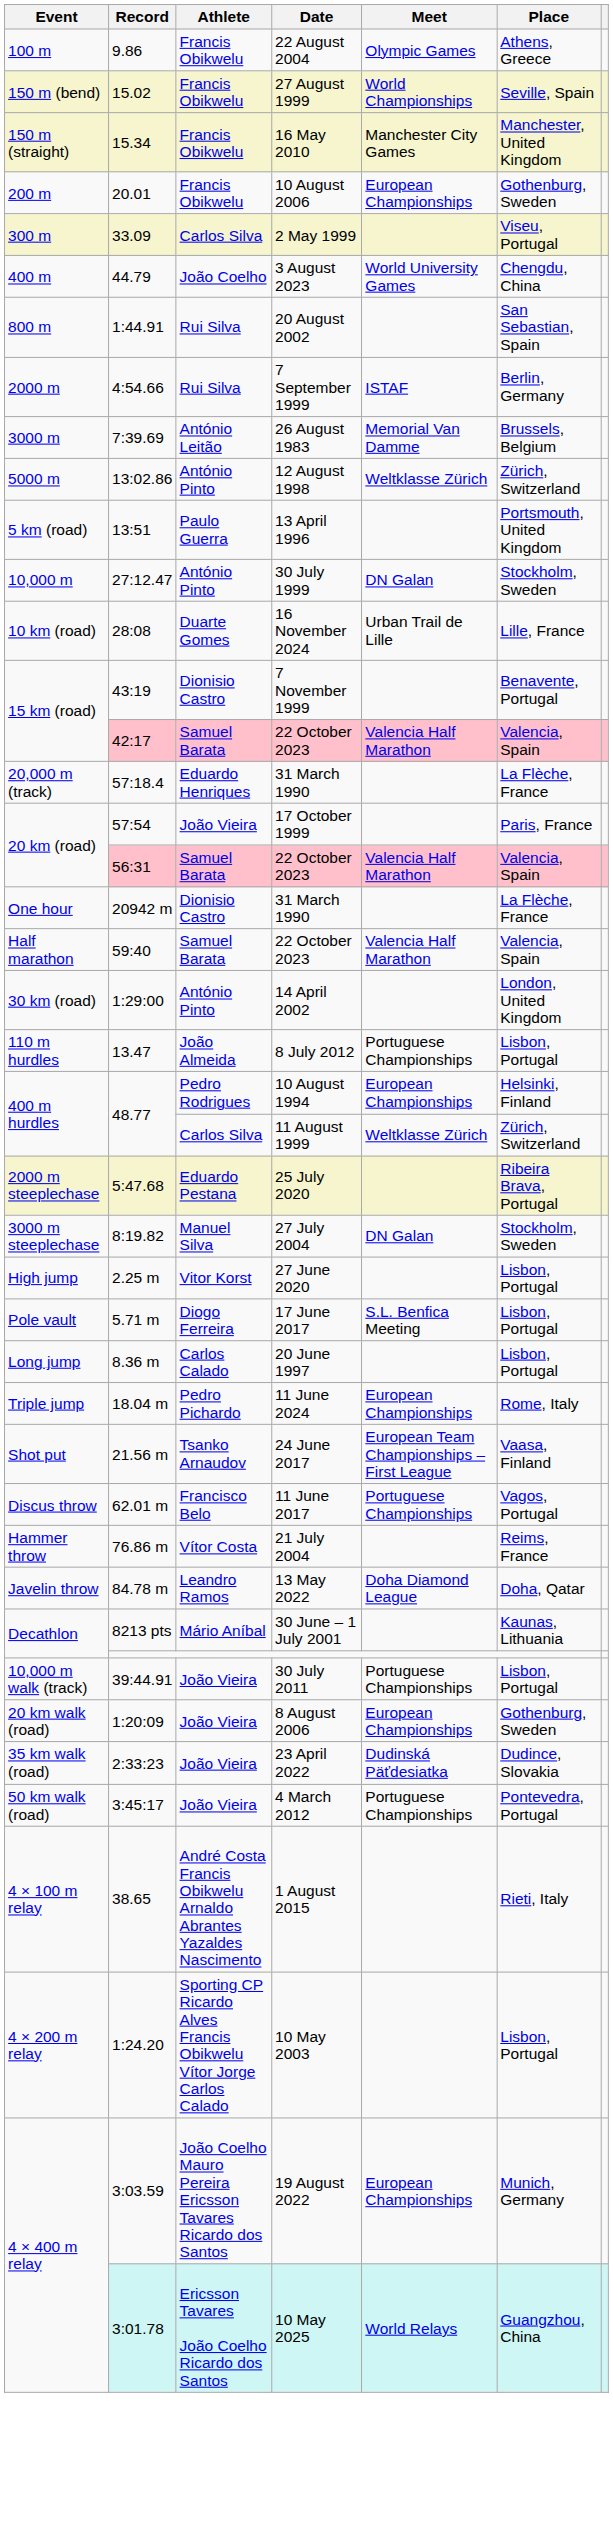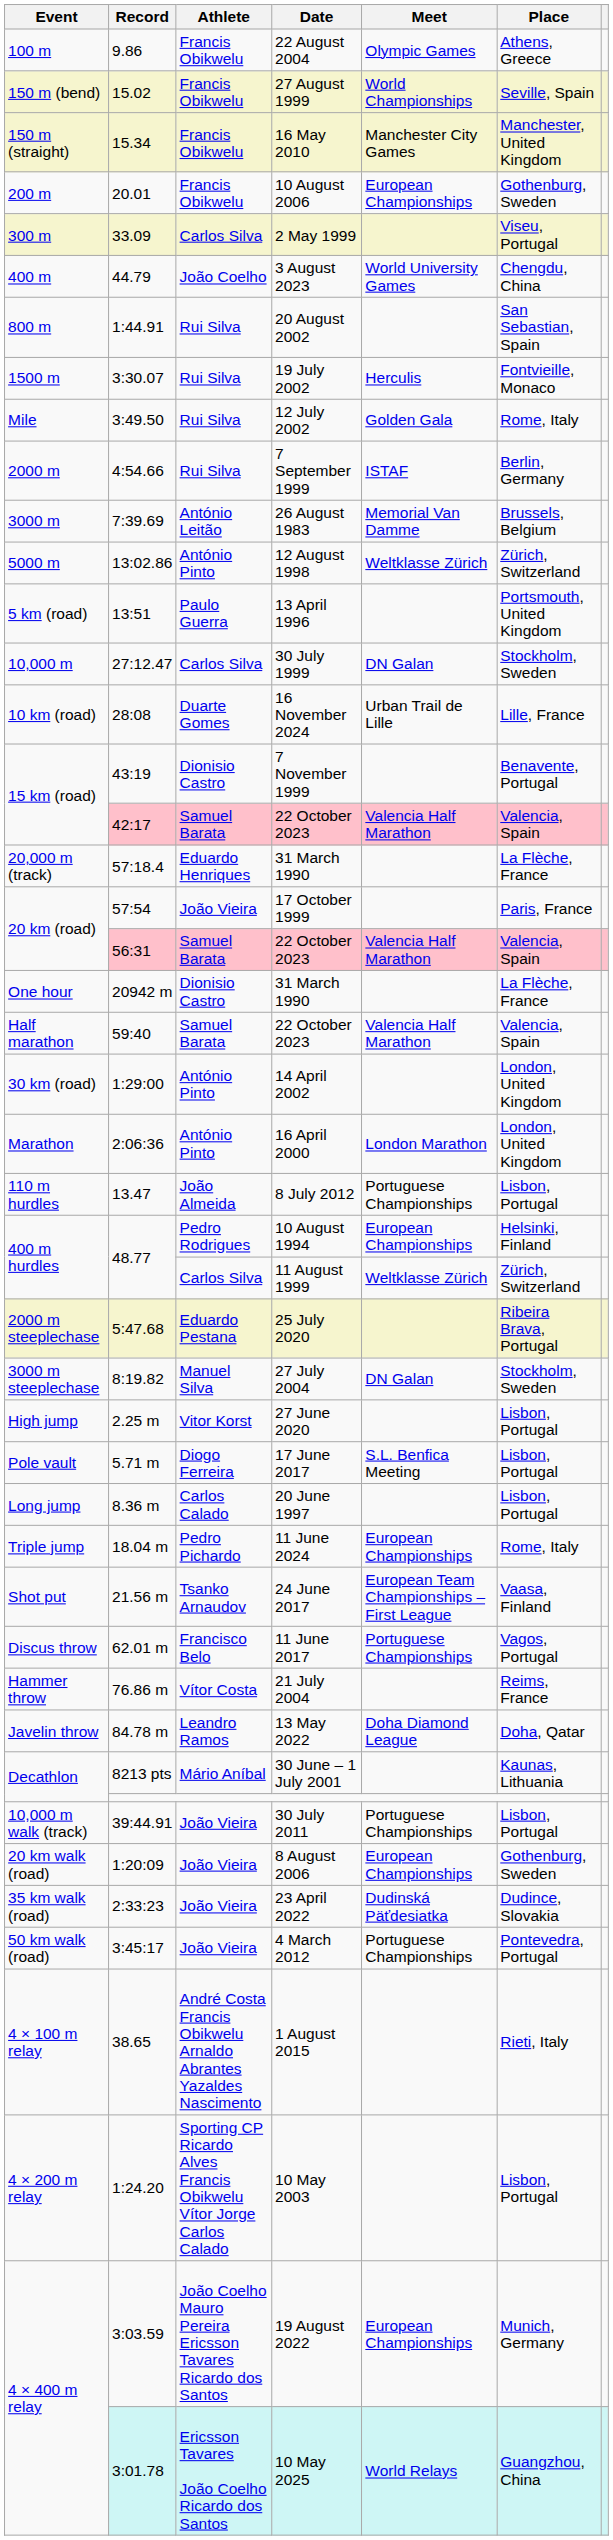+ row: 1500 m | 3:30.07 | Rui Silva | 19 July 2002 | Herculis | Fontvieille, Monaco
+ row: Mile | 3:49.50 | Rui Silva | 12 July 2002 | Golden Gala | Rome, Italy
30 July 1999 | Athlete: António Pinto -> Carlos Silva
+ row: Marathon | 2:06:36 | António Pinto | 16 April 2000 | London Marathon | London, United Kingdom
